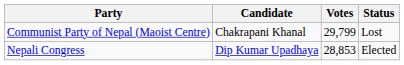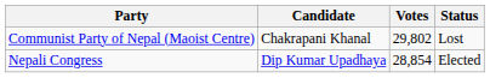Communist Party of Nepal (Maoist Centre) | Votes: 29,799 -> 29,802
Nepali Congress | Votes: 28,853 -> 28,854
